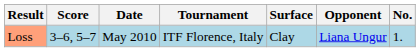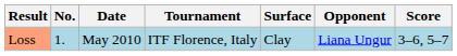columns swapped: No. <-> Score
